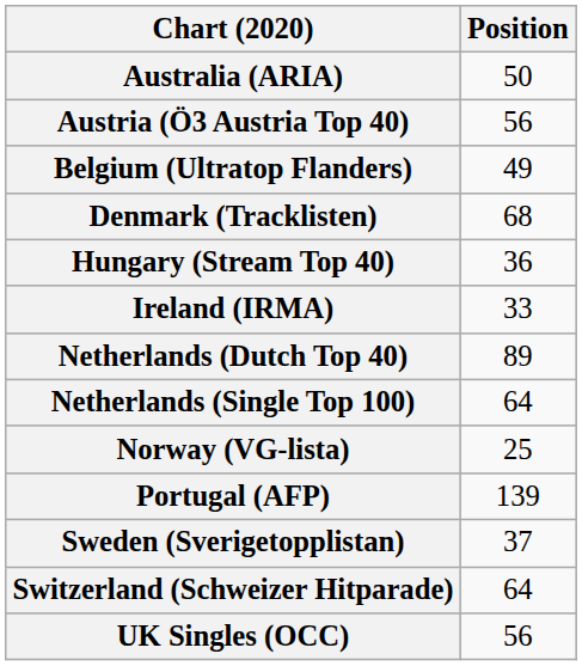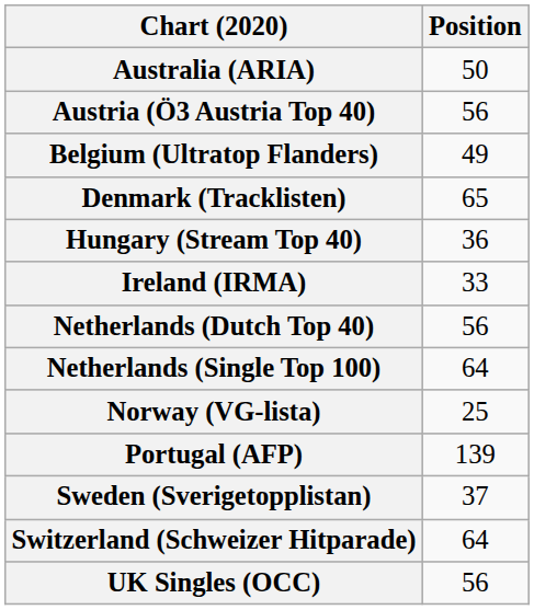Denmark (Tracklisten) | Position: 68 -> 65
Netherlands (Dutch Top 40) | Position: 89 -> 56
